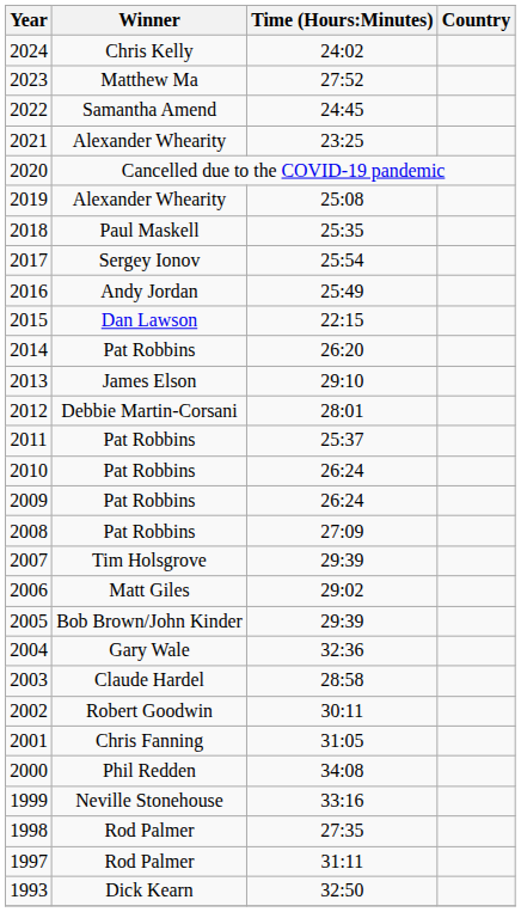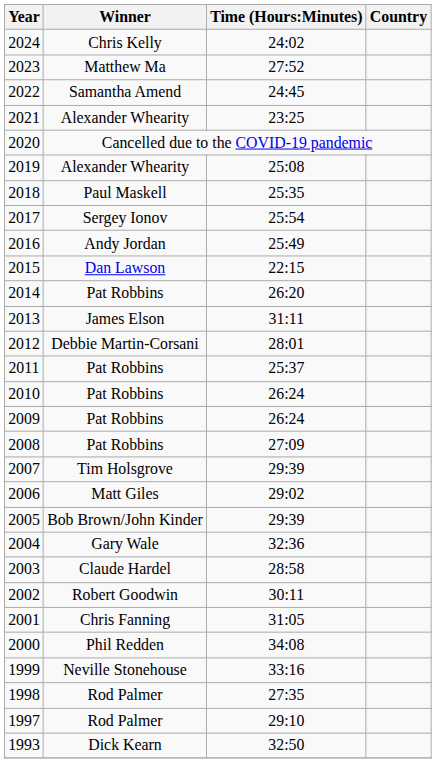2013 | Time (Hours:Minutes): 29:10 -> 31:11
1997 | Time (Hours:Minutes): 31:11 -> 29:10
